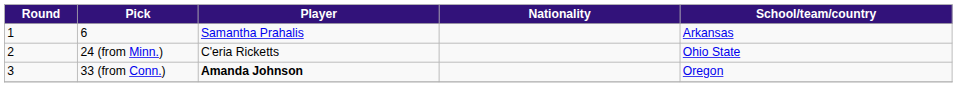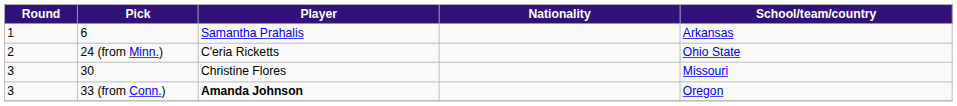+ row: 3 | 30 | Christine Flores | Missouri
